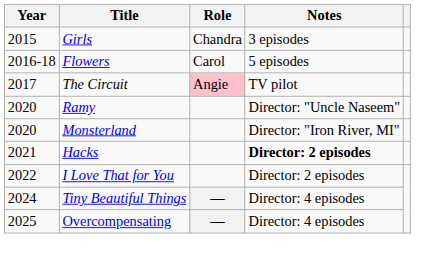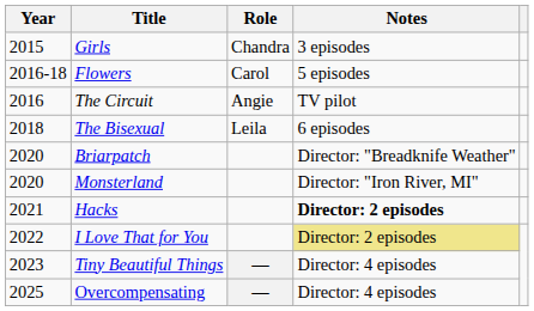The Circuit | Year: 2017 -> 2016
The Circuit | Role: pink background -> no background
+ row: 2018 | The Bisexual | Leila | 6 episodes
+ row: 2020 | Briarpatch | Director: "Breadknife Weather"
- row: 2020 | Ramy | Director: "Uncle Naseem"
I Love That for You | Notes: no background -> khaki background
Tiny Beautiful Things | Year: 2024 -> 2023
